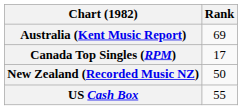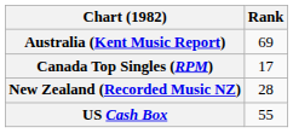New Zealand (Recorded Music NZ) | Rank: 50 -> 28
